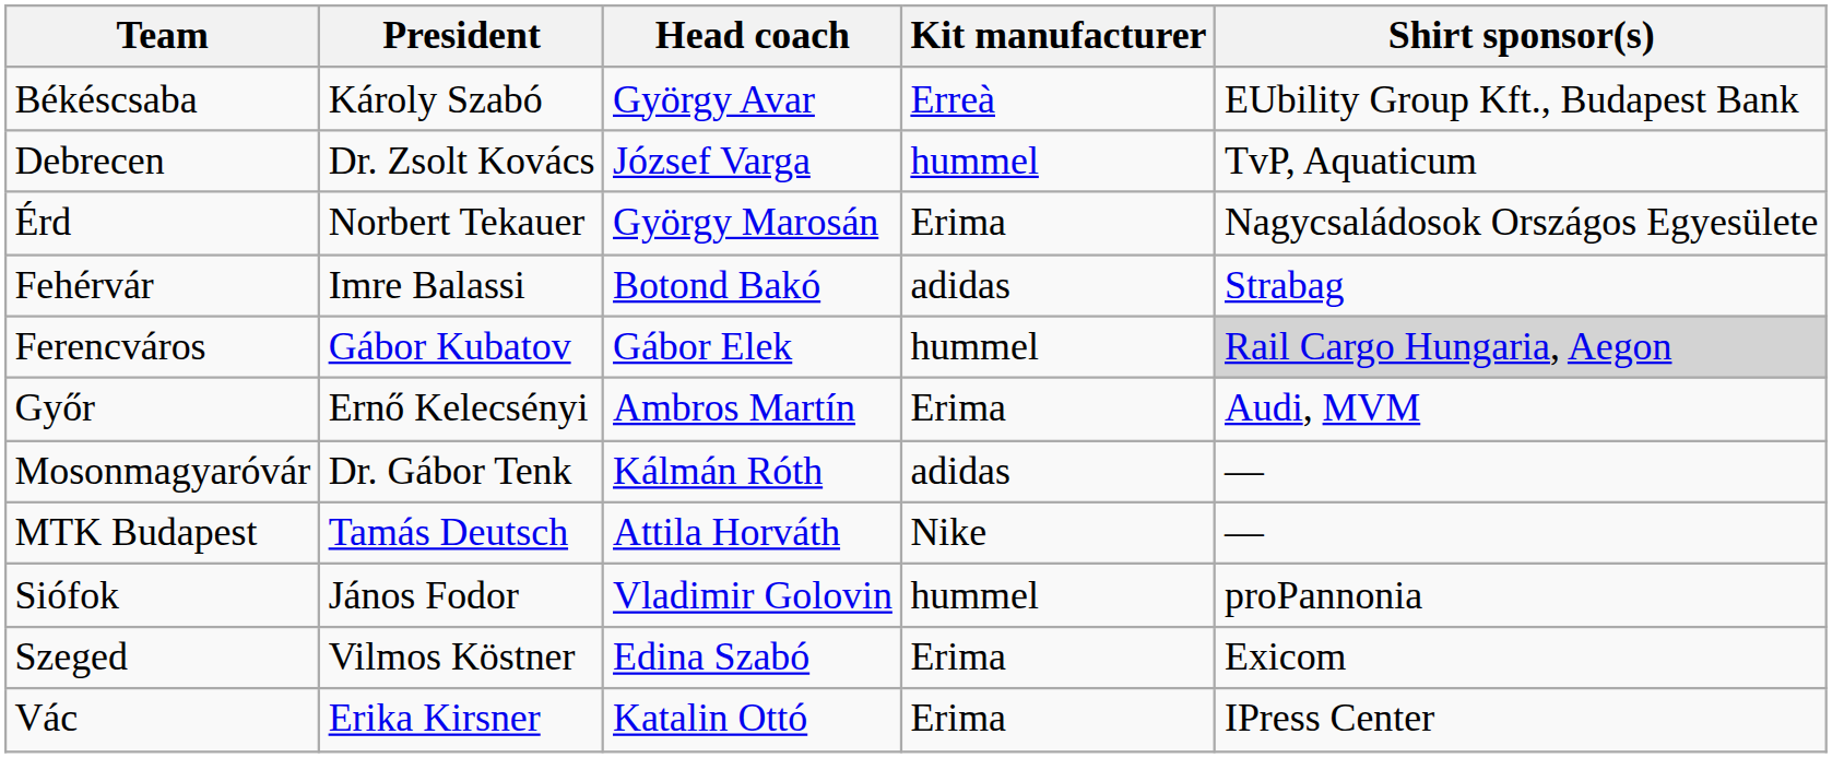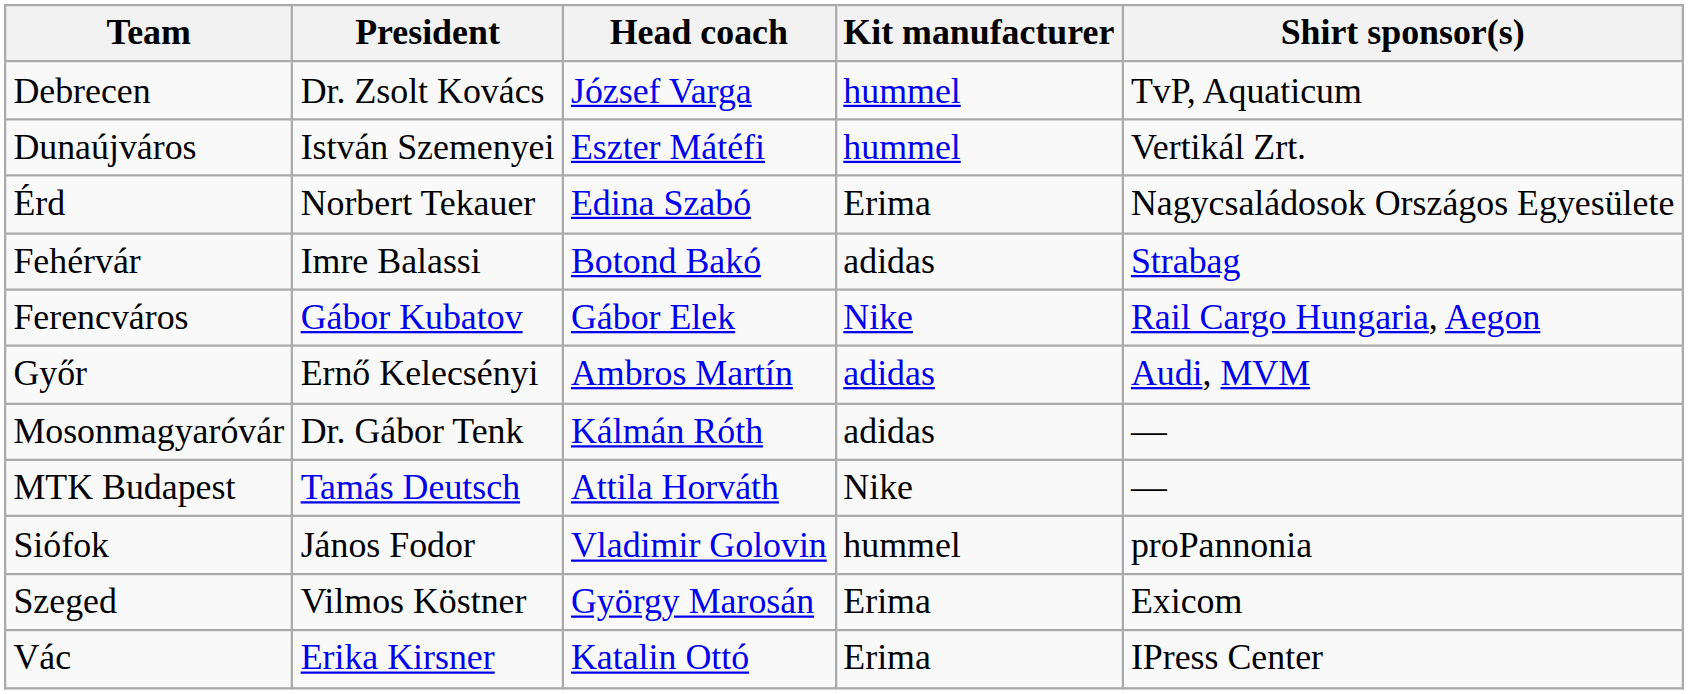- row: Békéscsaba | Károly Szabó | György Avar | Erreà | EUbility Group Kft., Budapest Bank
+ row: Dunaújváros | István Szemenyei | Eszter Mátéfi | hummel | Vertikál Zrt.
Érd | Head coach: György Marosán -> Edina Szabó
Ferencváros | Kit manufacturer: hummel -> Nike
Ferencváros | Shirt sponsor(s): lightgrey background -> no background
Győr | Kit manufacturer: Erima -> adidas
Szeged | Head coach: Edina Szabó -> György Marosán
